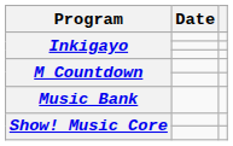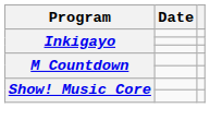- row: Music Bank
